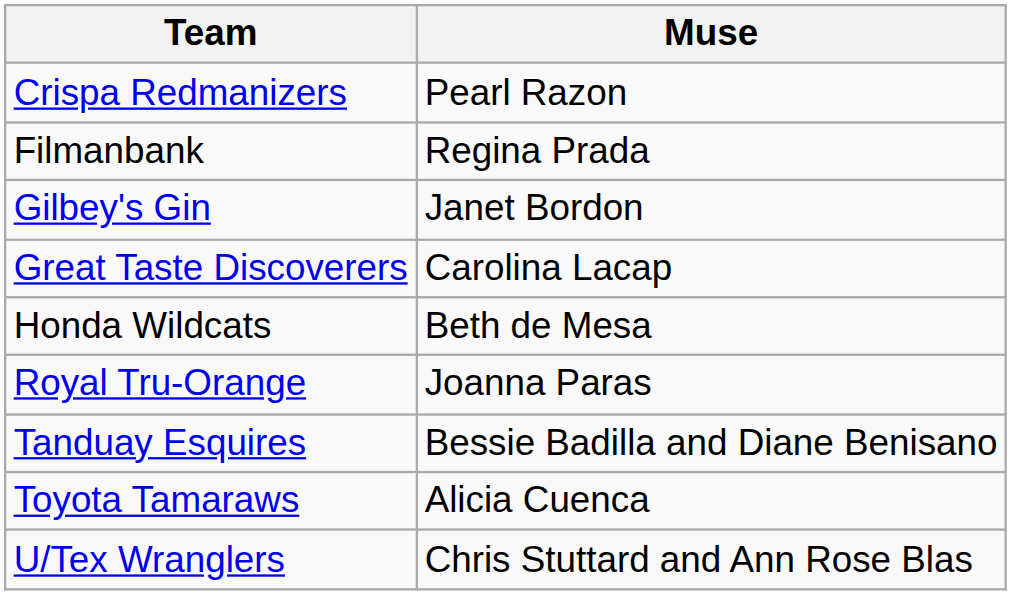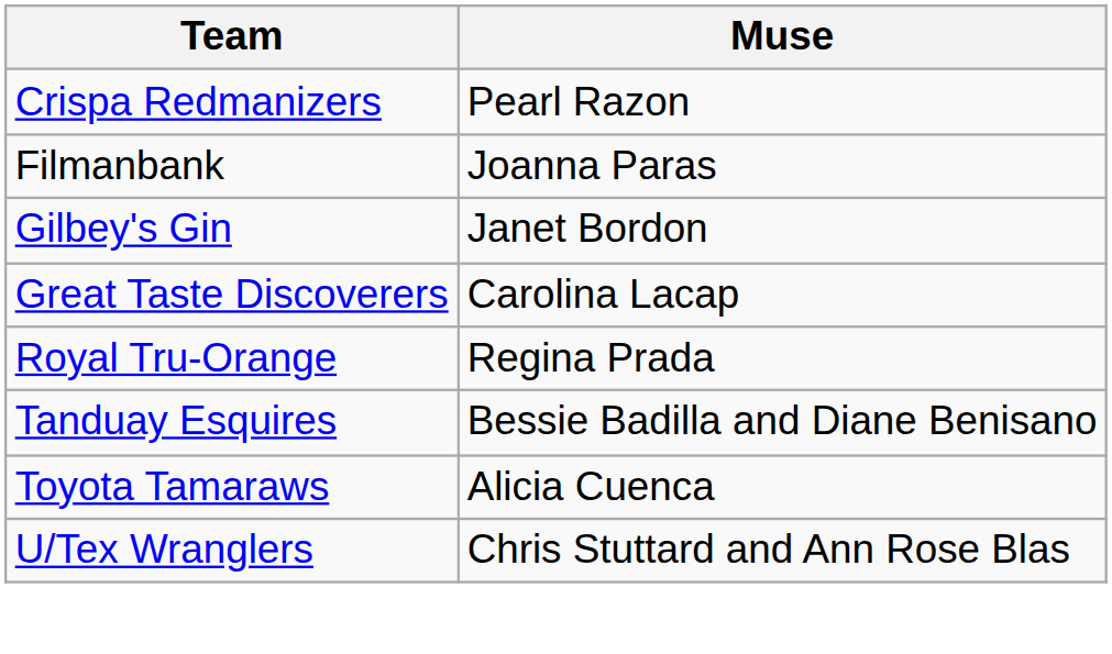Filmanbank | Muse: Regina Prada -> Joanna Paras
- row: Honda Wildcats | Beth de Mesa
Royal Tru-Orange | Muse: Joanna Paras -> Regina Prada
